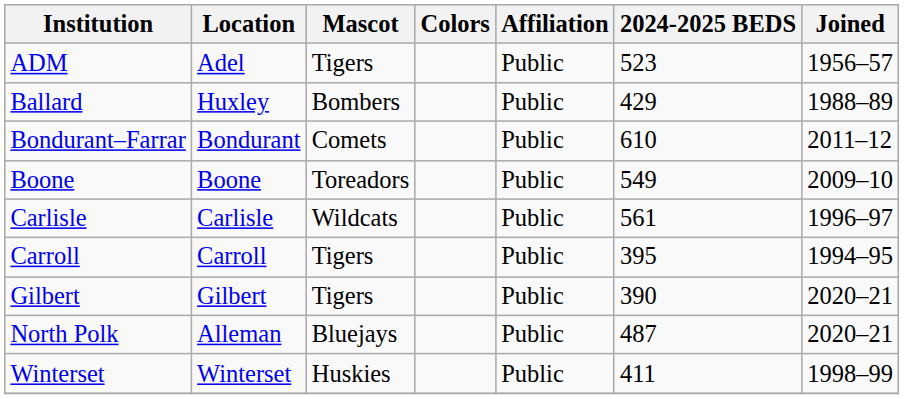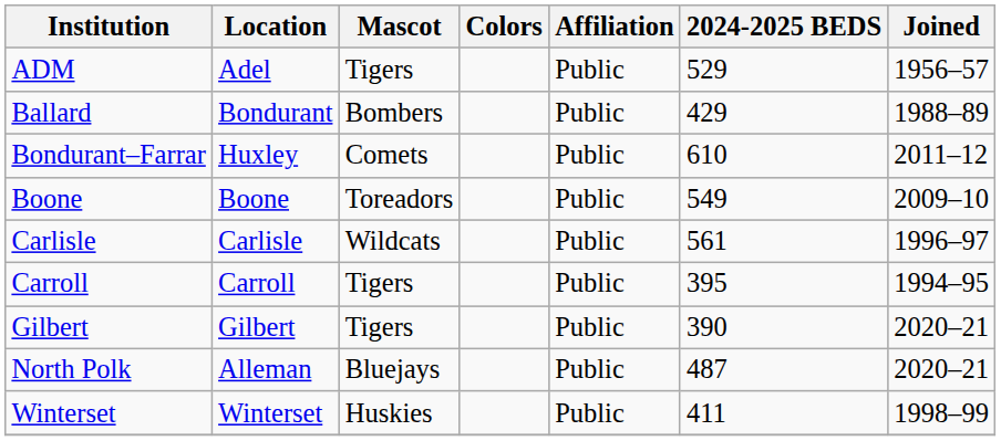ADM | 2024-2025 BEDS: 523 -> 529
Ballard | Location: Huxley -> Bondurant
Bondurant–Farrar | Location: Bondurant -> Huxley
